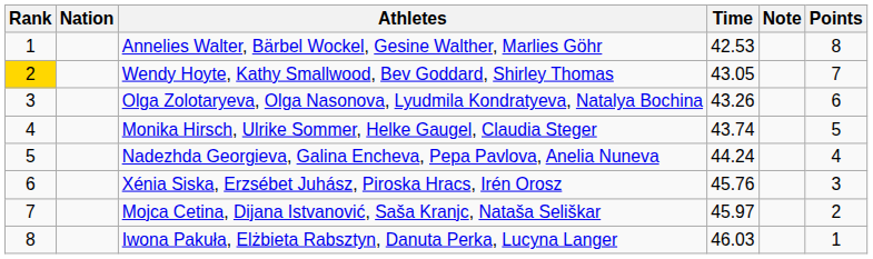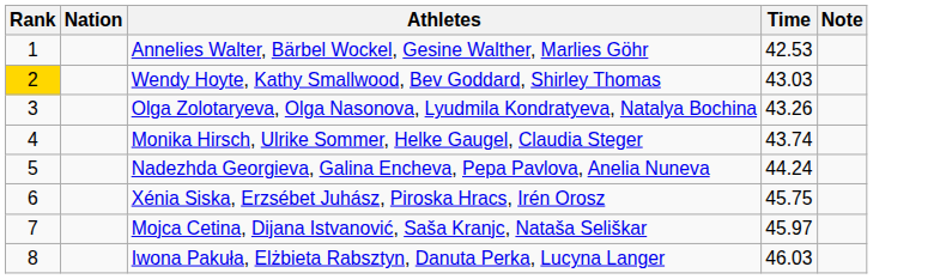- column: Points | 8 | 7 | 6 | 5 | 4 | 3 | 2 | 1
Wendy Hoyte, Kathy Smallwood, Bev Goddard, Shirley Thomas | Time: 43.05 -> 43.03
Xénia Siska, Erzsébet Juhász, Piroska Hracs, Irén Orosz | Time: 45.76 -> 45.75
